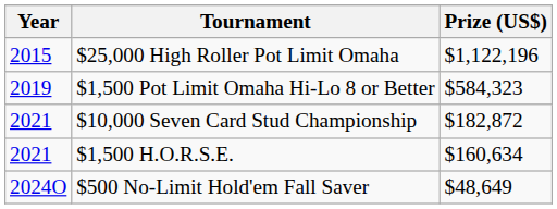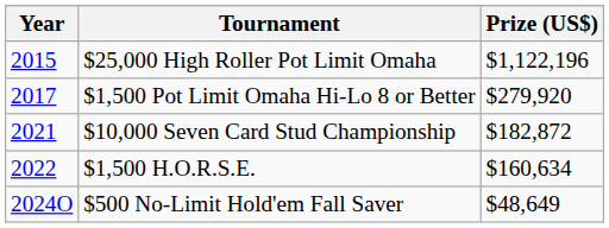$1,500 Pot Limit Omaha Hi-Lo 8 or Better | Year: 2019 -> 2017
$1,500 Pot Limit Omaha Hi-Lo 8 or Better | Prize (US$): $584,323 -> $279,920
$1,500 H.O.R.S.E. | Year: 2021 -> 2022
